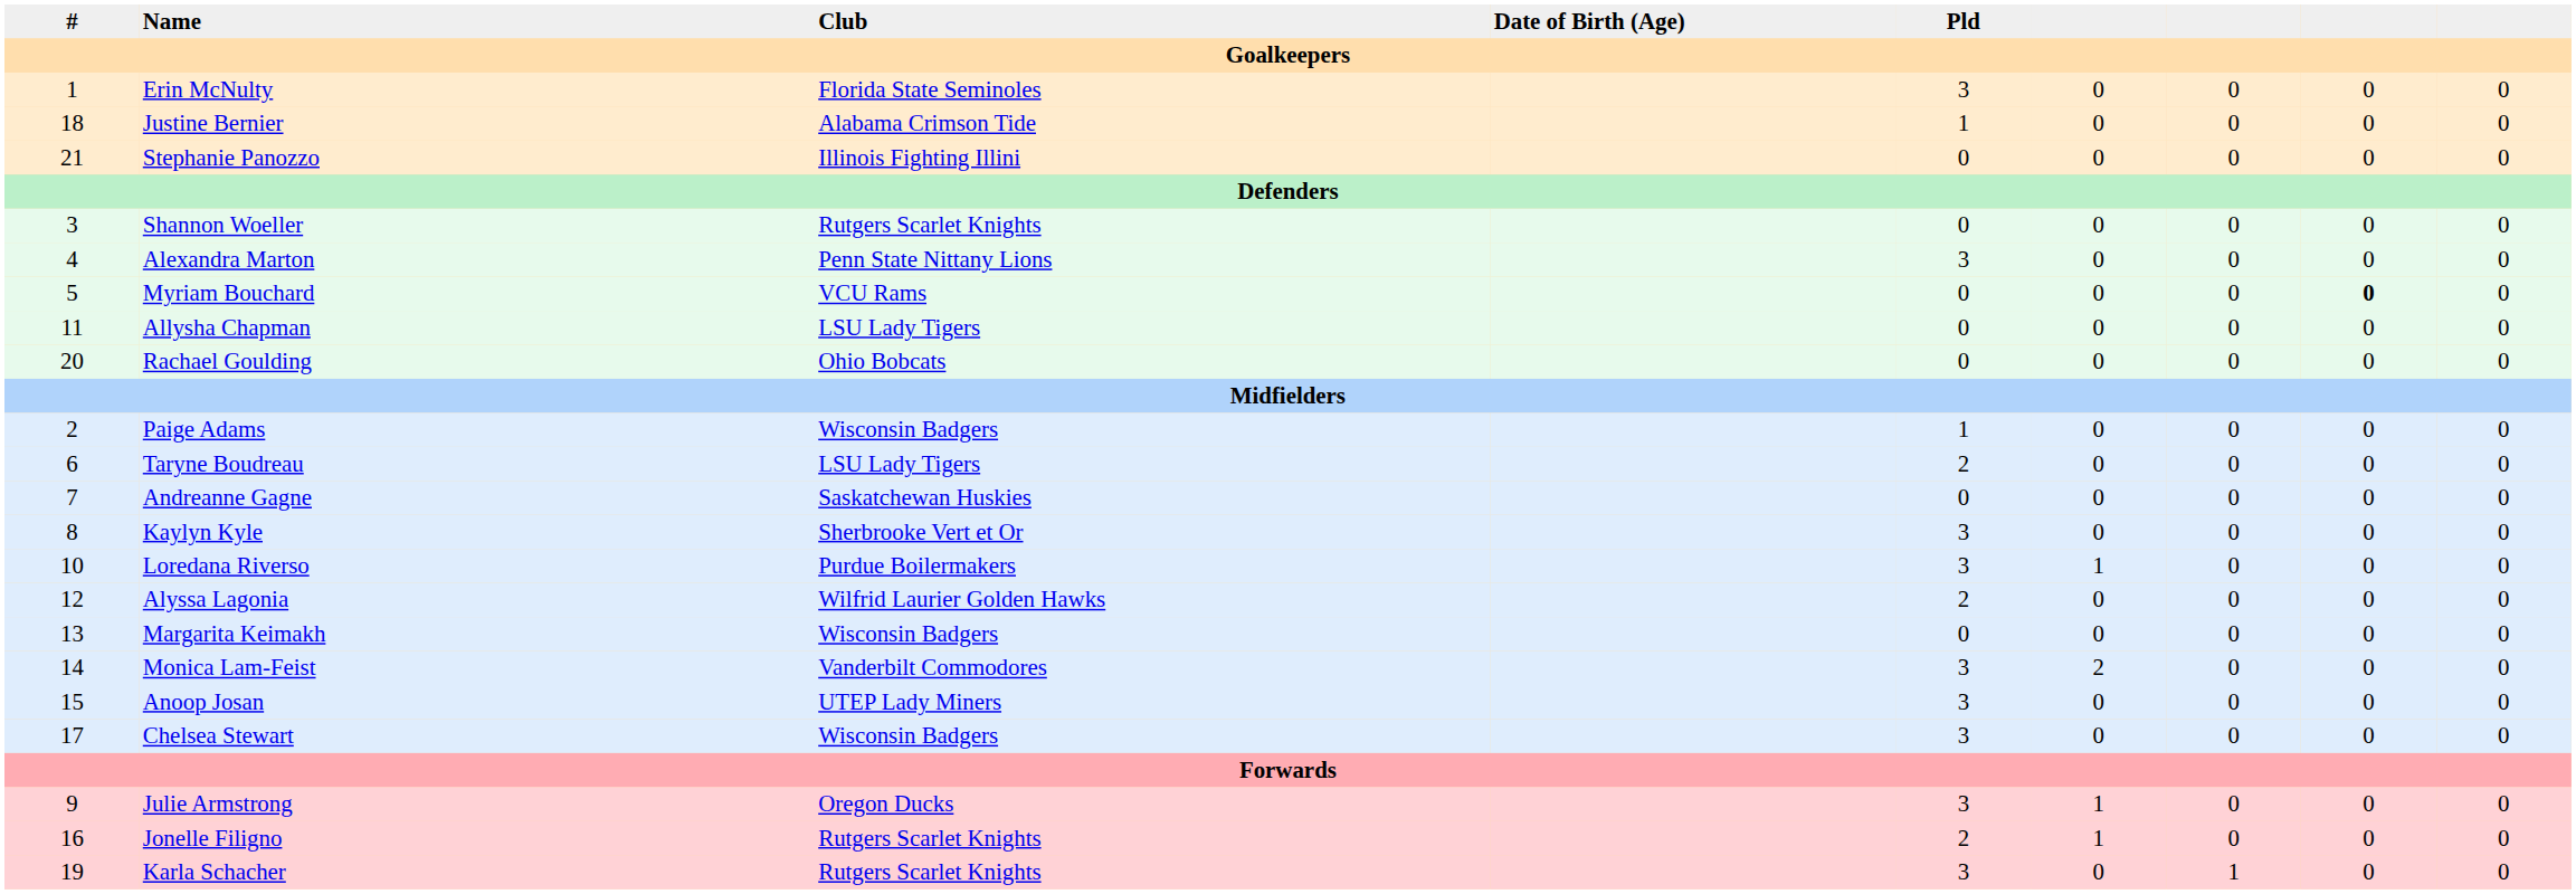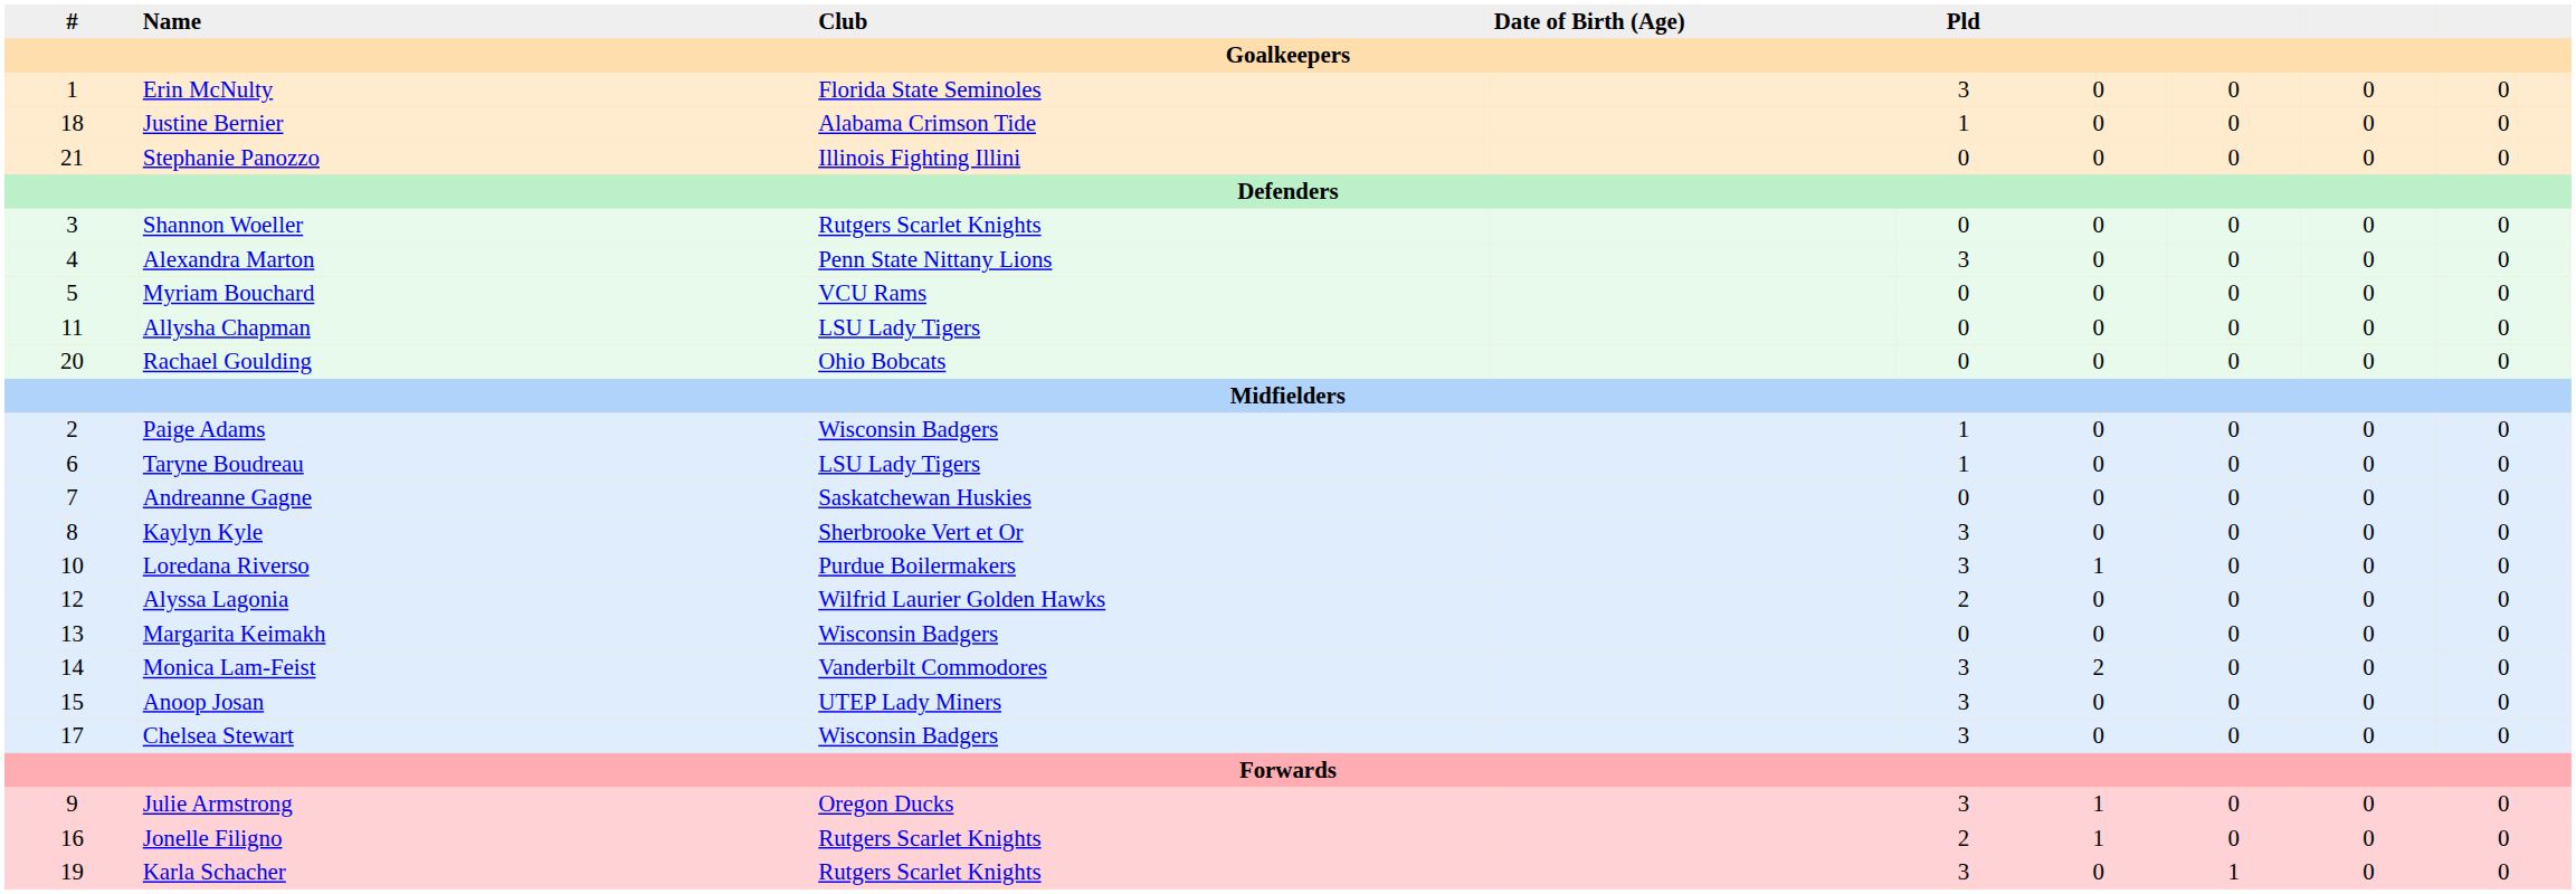Myriam Bouchard | column 8: bold -> normal
Taryne Boudreau | Pld: 2 -> 1
